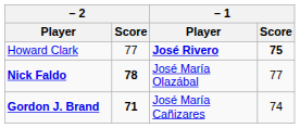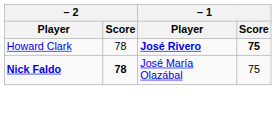Howard Clark | – 2 / Score: 77 -> 78
Nick Faldo | – 1 / Score: 77 -> 75
- row: Gordon J. Brand | 71 | José María Cañizares | 74
